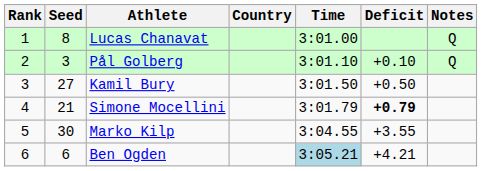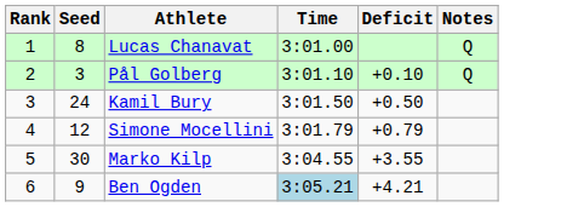- column: Country
Kamil Bury | Seed: 27 -> 24
Simone Mocellini | Seed: 21 -> 12
Simone Mocellini | Deficit: bold -> normal
Ben Ogden | Seed: 6 -> 9
